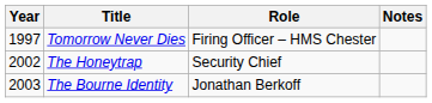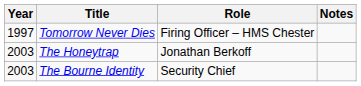The Honeytrap | Year: 2002 -> 2003
The Honeytrap | Role: Security Chief -> Jonathan Berkoff
The Bourne Identity | Role: Jonathan Berkoff -> Security Chief
